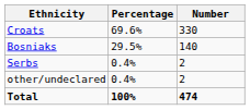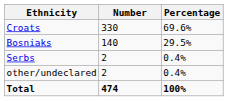columns swapped: Number <-> Percentage
